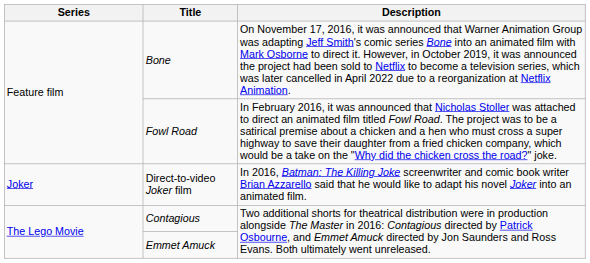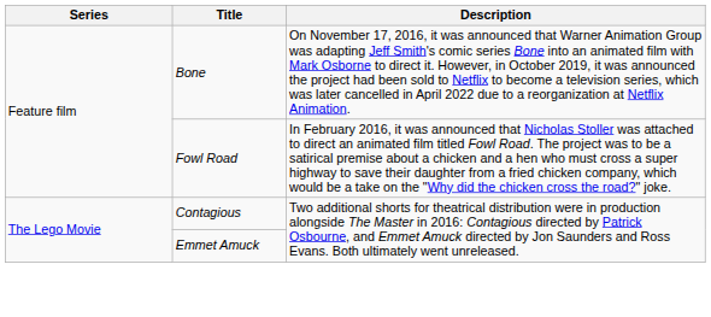- row: Joker | Direct-to-video Joker film | In 2016, Batman: The Killing Joke screenwriter and comic book writer Brian Azzarello said that he would like to adapt his novel Joker into an animated film.
